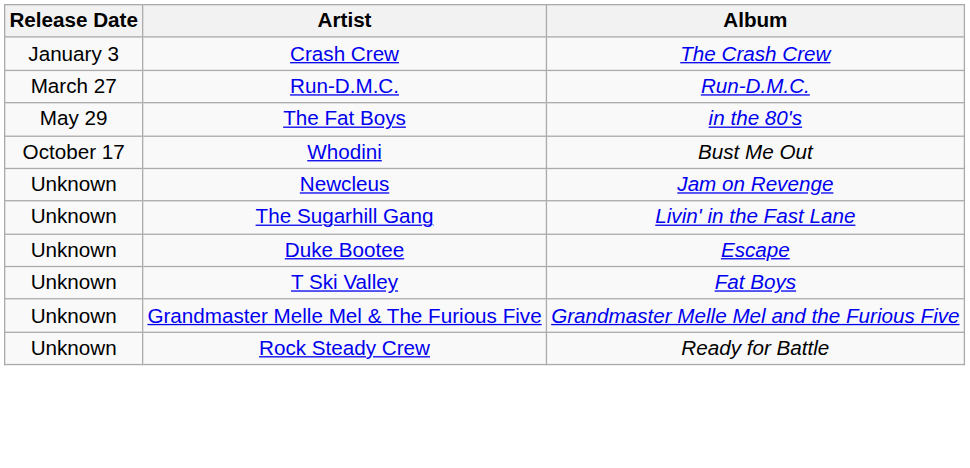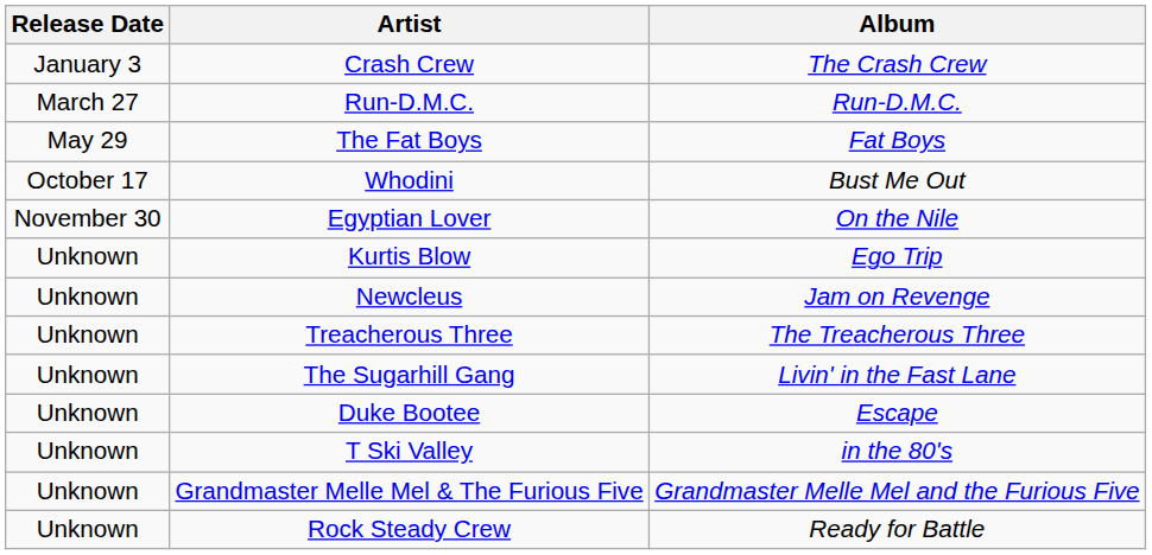The Fat Boys | Album: in the 80's -> Fat Boys
+ row: November 30 | Egyptian Lover | On the Nile
+ row: Unknown | Kurtis Blow | Ego Trip
+ row: Unknown | Treacherous Three | The Treacherous Three
T Ski Valley | Album: Fat Boys -> in the 80's
